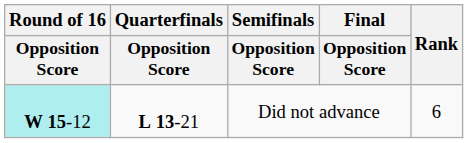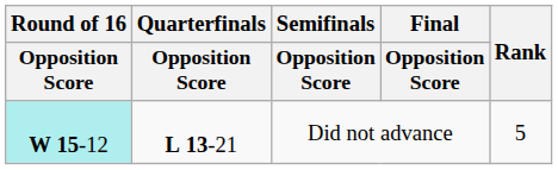Did not advance | Rank: 6 -> 5
